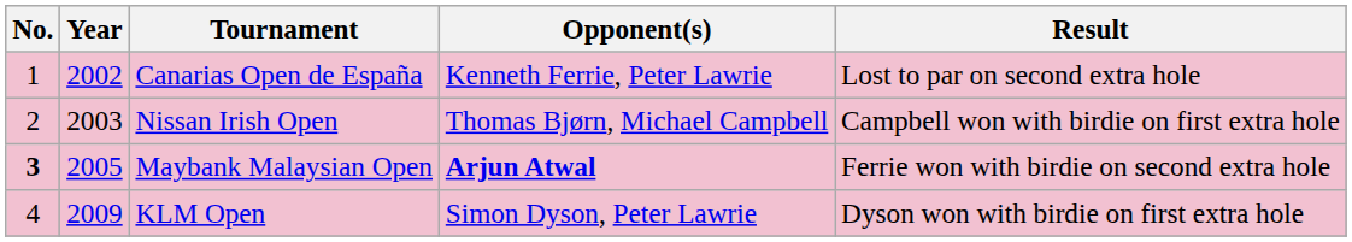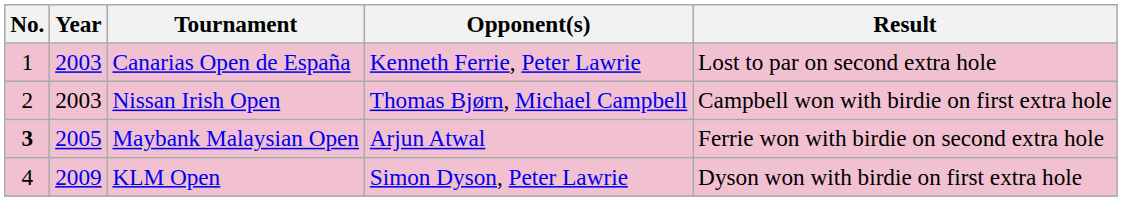Canarias Open de España | Year: 2002 -> 2003
Maybank Malaysian Open | Opponent(s): bold -> normal
